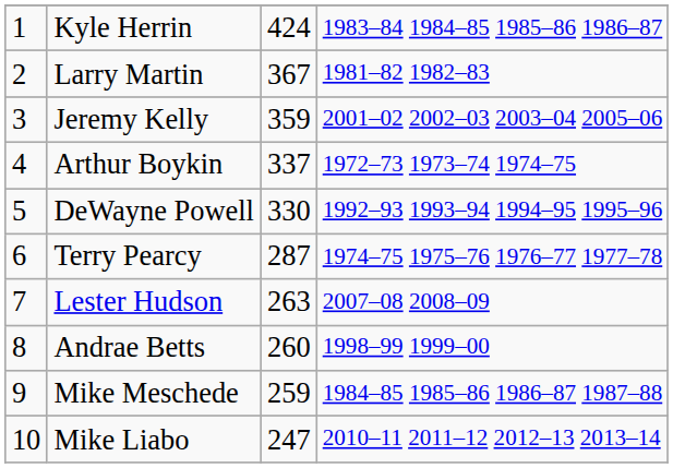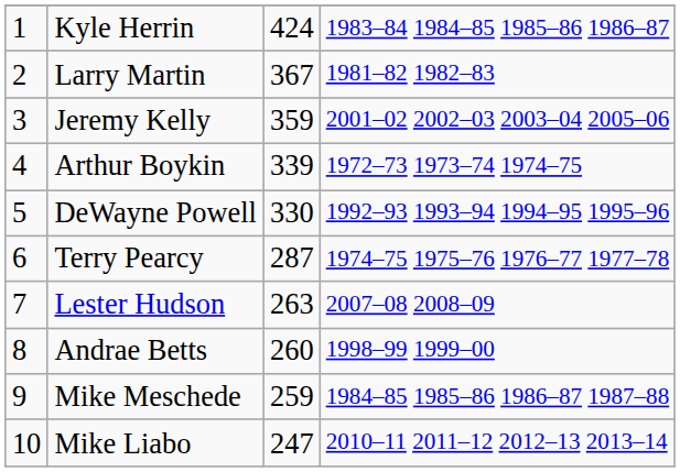Arthur Boykin | column 3: 337 -> 339
